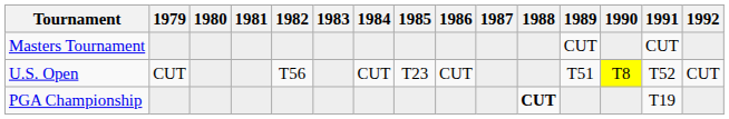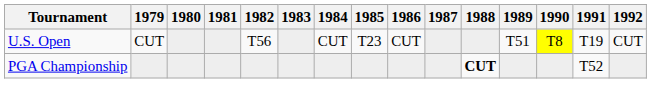- row: Masters Tournament | CUT | CUT
U.S. Open | 1991: T52 -> T19
PGA Championship | 1991: T19 -> T52
